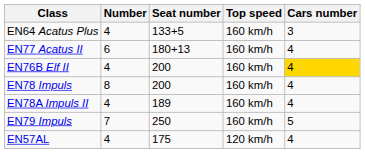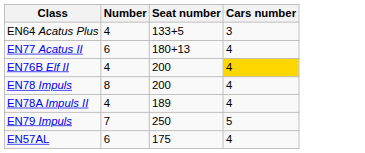- column: Top speed | 160 km/h | 160 km/h | 160 km/h | 160 km/h | 160 km/h | 160 km/h | 120 km/h
EN57AL | Number: 4 -> 6
